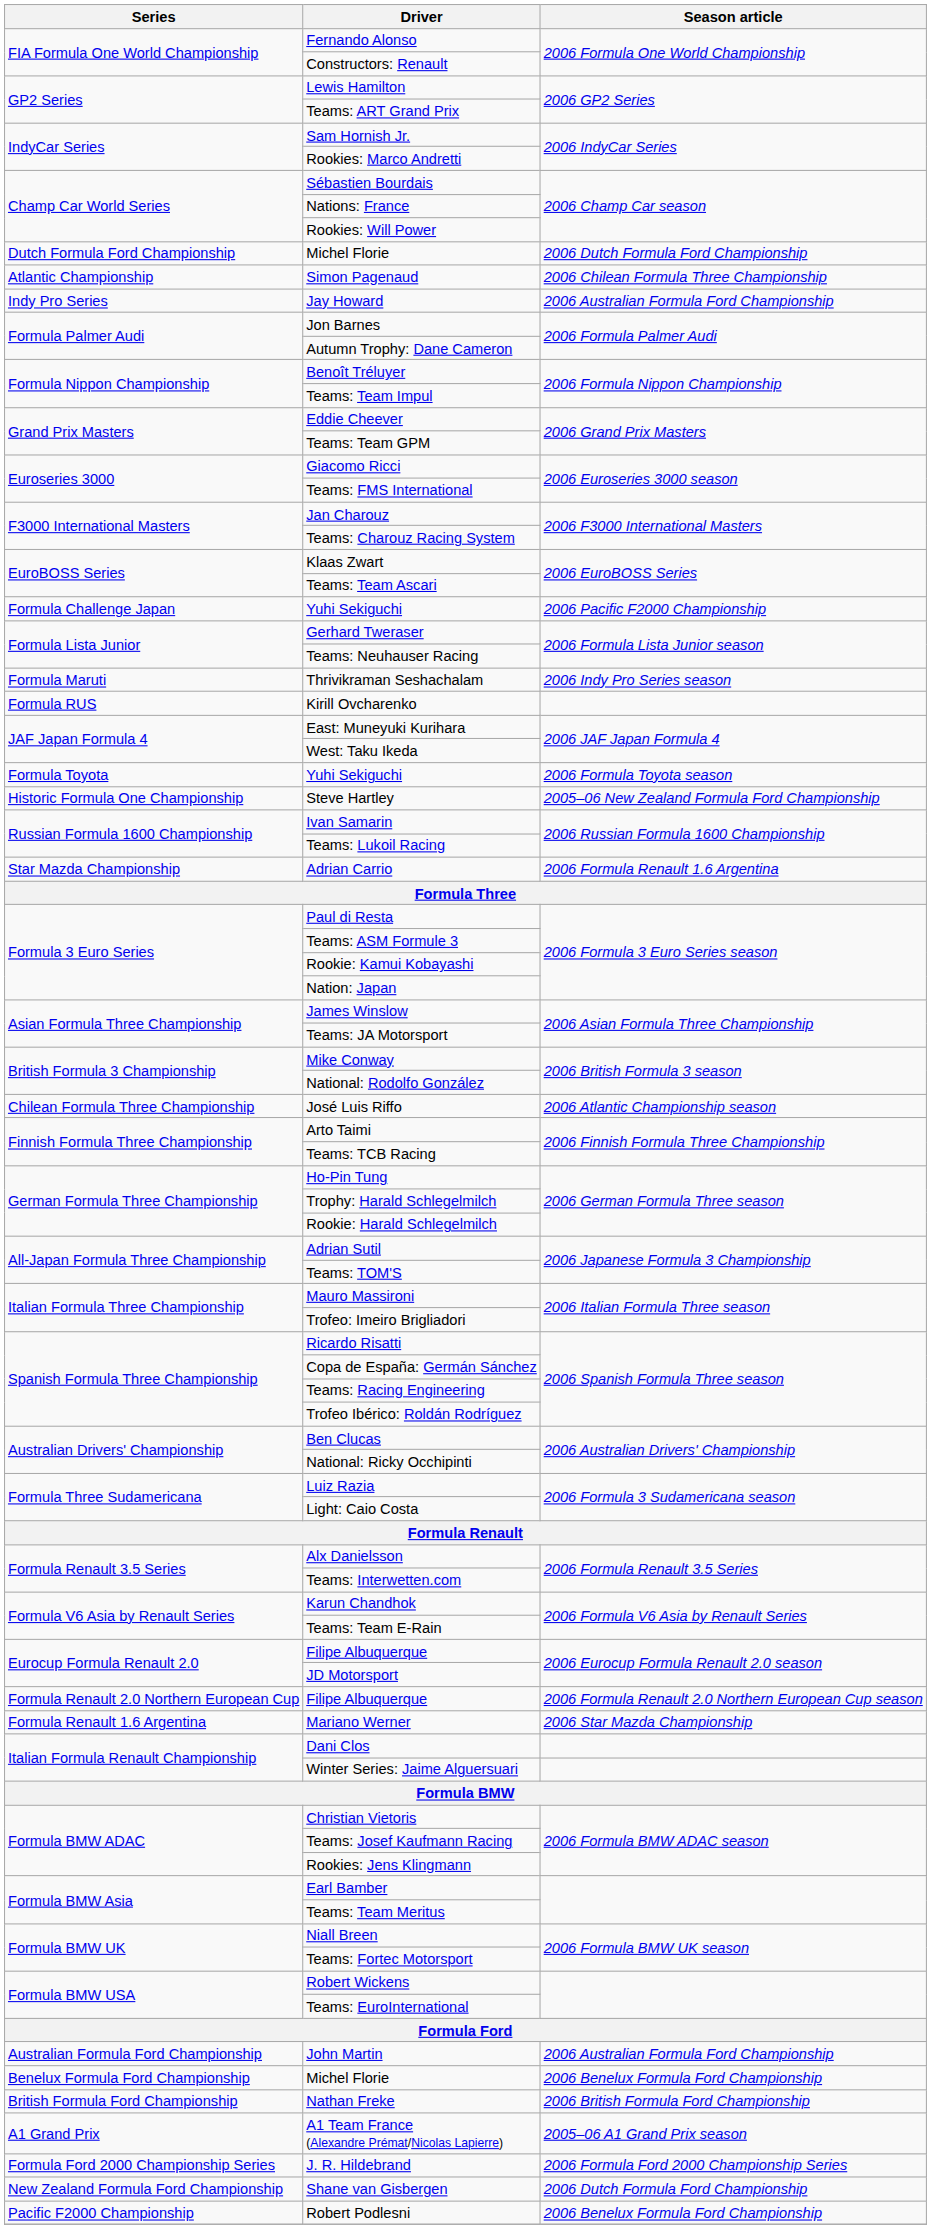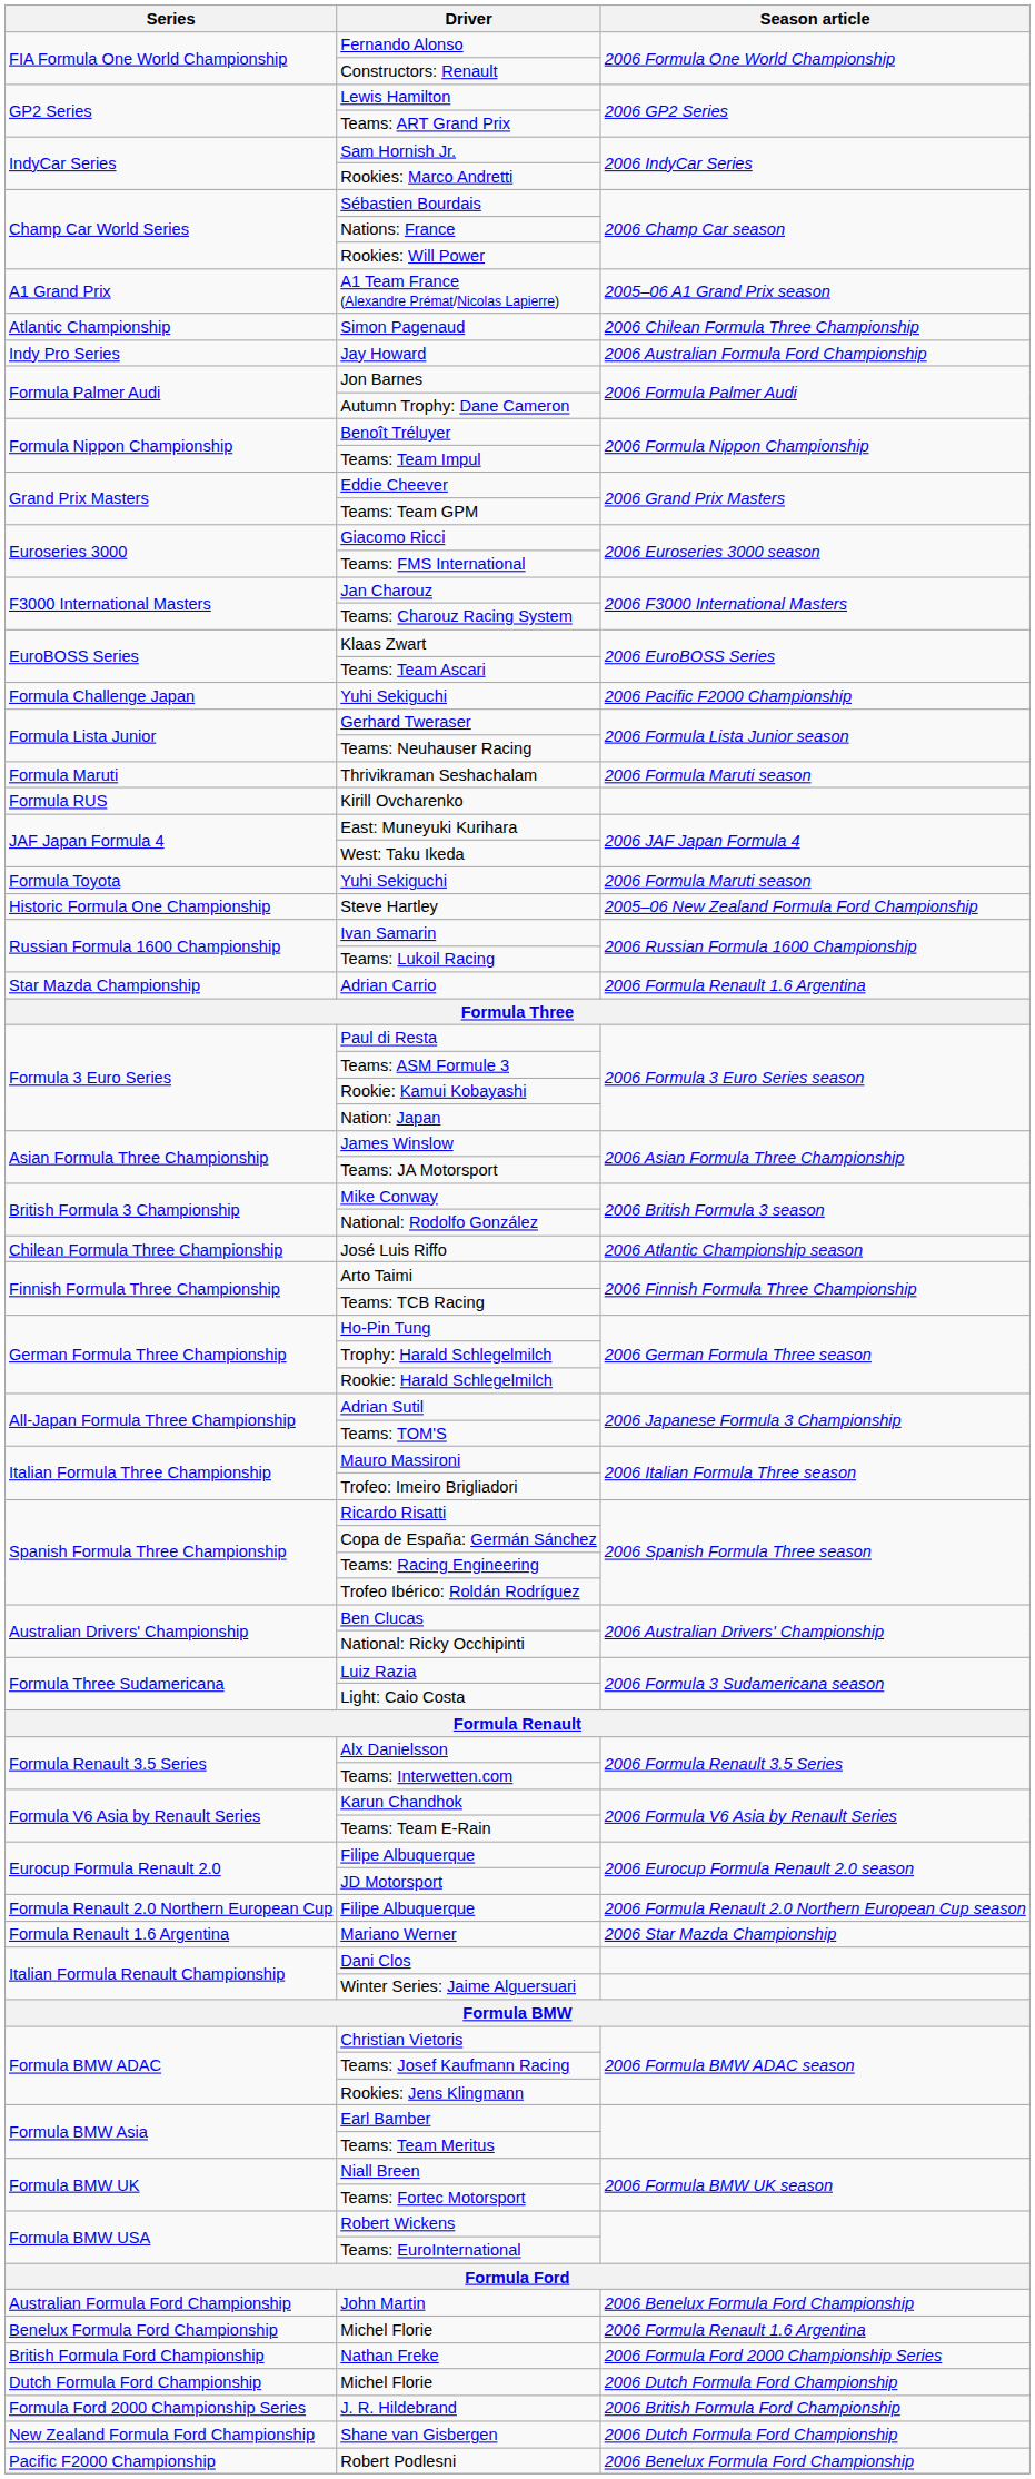rows swapped: A1 Team France (Alexandre Prémat/Nicolas Lapierre) <-> Dutch Formula Ford Championship / Michel Florie
Thrivikraman Seshachalam | Season article: 2006 Indy Pro Series season -> 2006 Formula Maruti season
Formula Toyota / Yuhi Sekiguchi | Season article: 2006 Formula Toyota season -> 2006 Formula Maruti season
John Martin | Season article: 2006 Australian Formula Ford Championship -> 2006 Benelux Formula Ford Championship
Benelux Formula Ford Championship / Michel Florie | Season article: 2006 Benelux Formula Ford Championship -> 2006 Formula Renault 1.6 Argentina
Nathan Freke | Season article: 2006 British Formula Ford Championship -> 2006 Formula Ford 2000 Championship Series
J. R. Hildebrand | Season article: 2006 Formula Ford 2000 Championship Series -> 2006 British Formula Ford Championship
